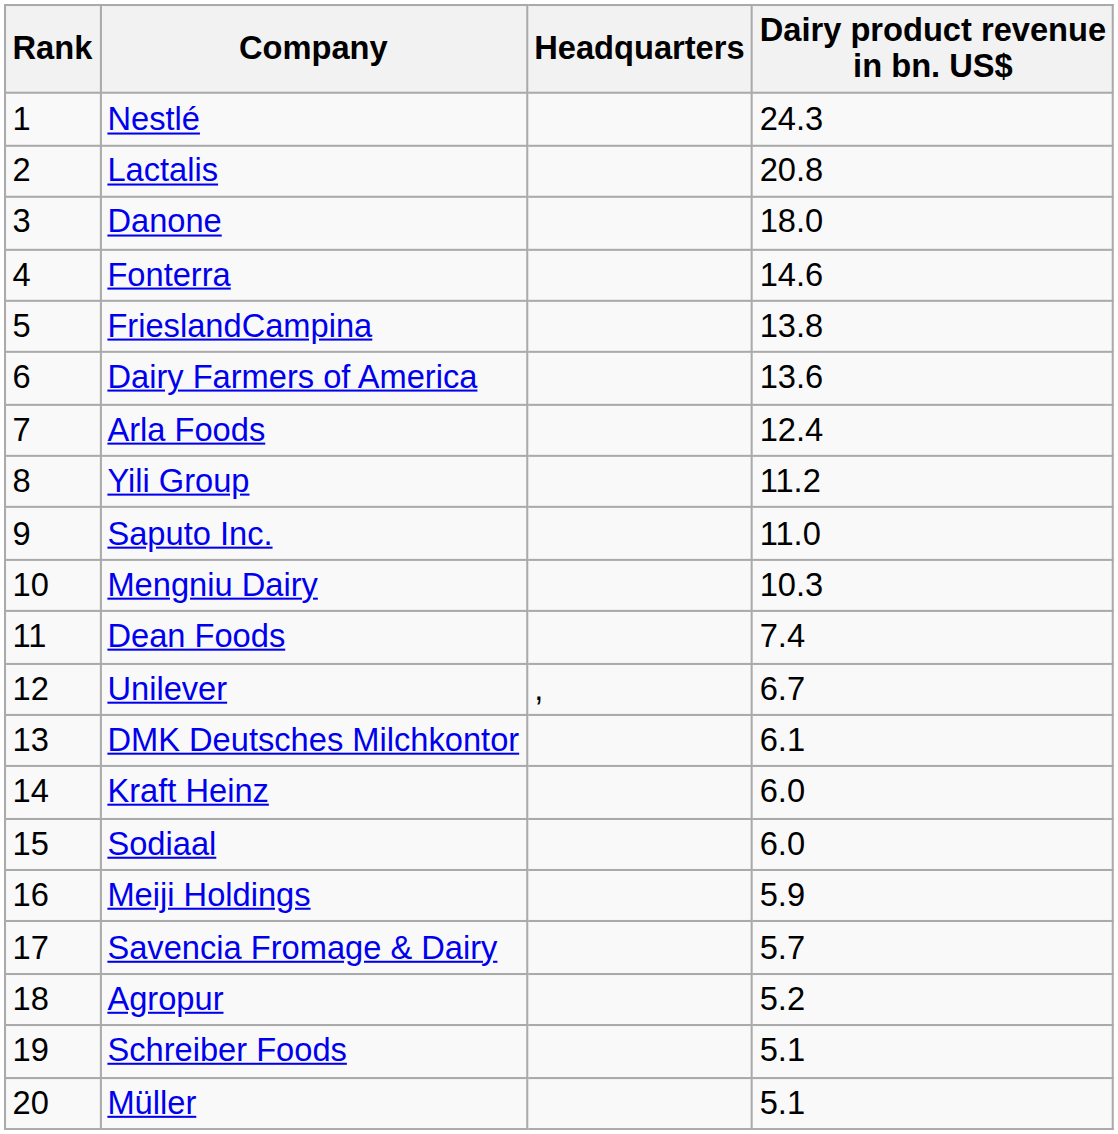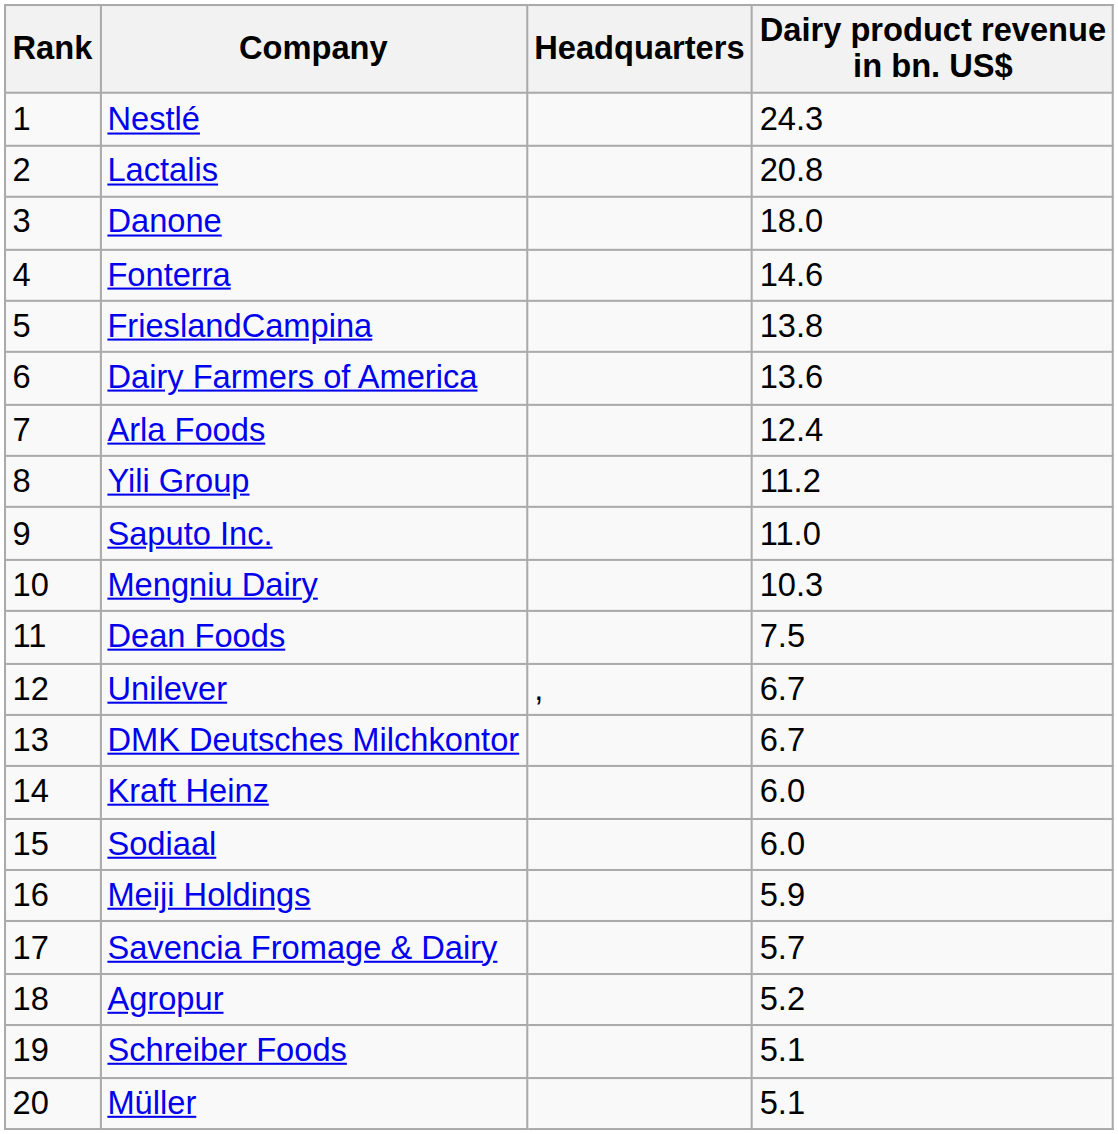Dean Foods | Dairy product revenue in bn. US$: 7.4 -> 7.5
DMK Deutsches Milchkontor | Dairy product revenue in bn. US$: 6.1 -> 6.7
